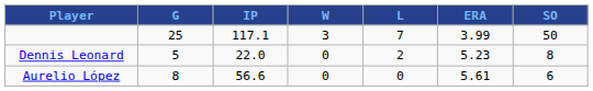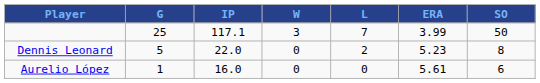Aurelio López | G: 8 -> 1
Aurelio López | IP: 56.6 -> 16.0
